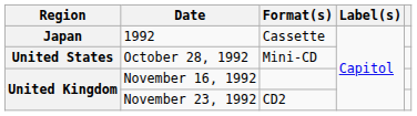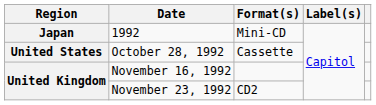1992 | Format(s): Cassette -> Mini-CD
October 28, 1992 | Format(s): Mini-CD -> Cassette
